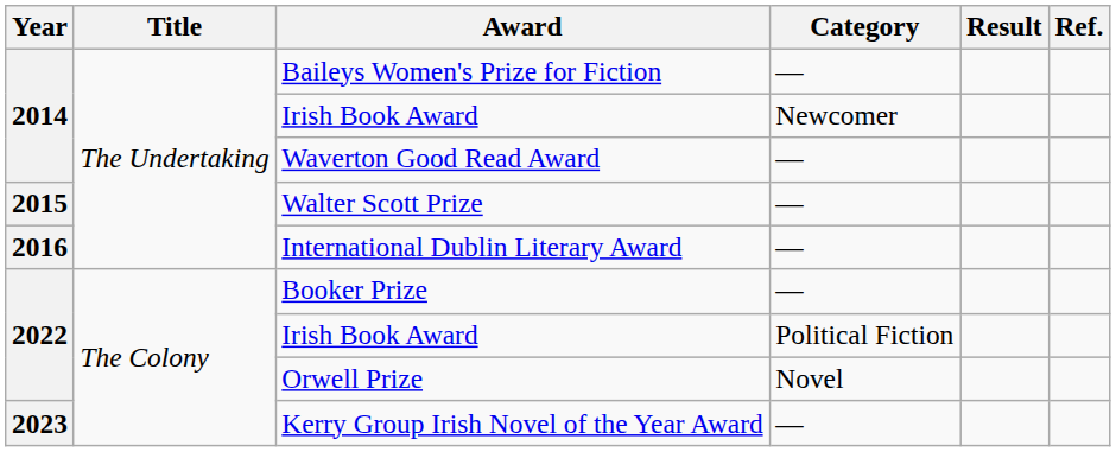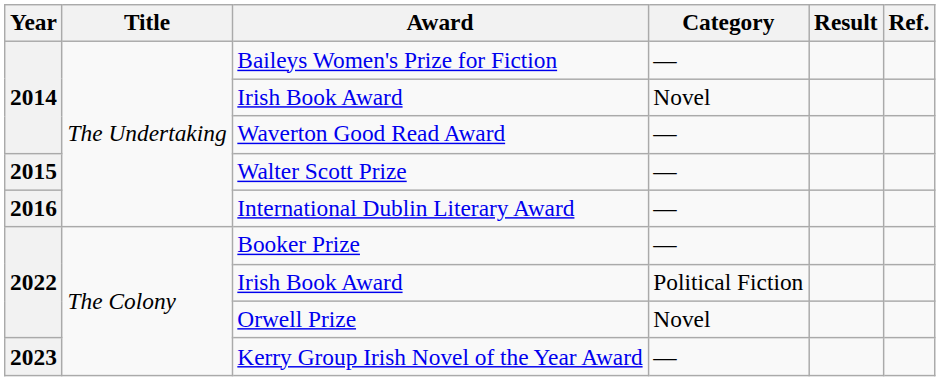2014 / Irish Book Award | Category: Newcomer -> Novel
